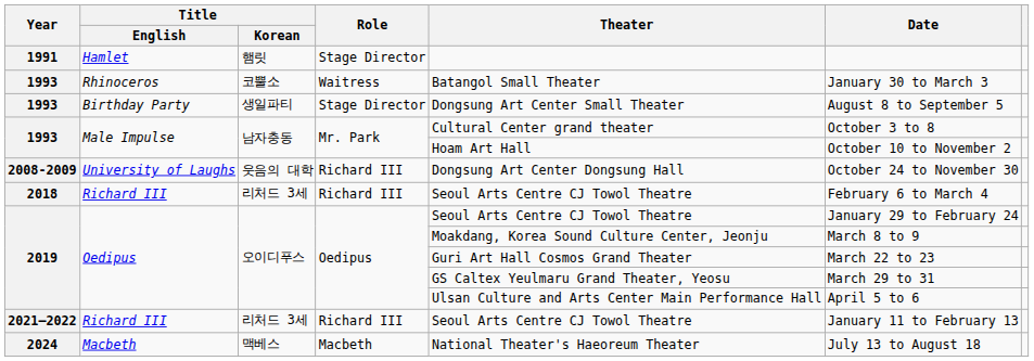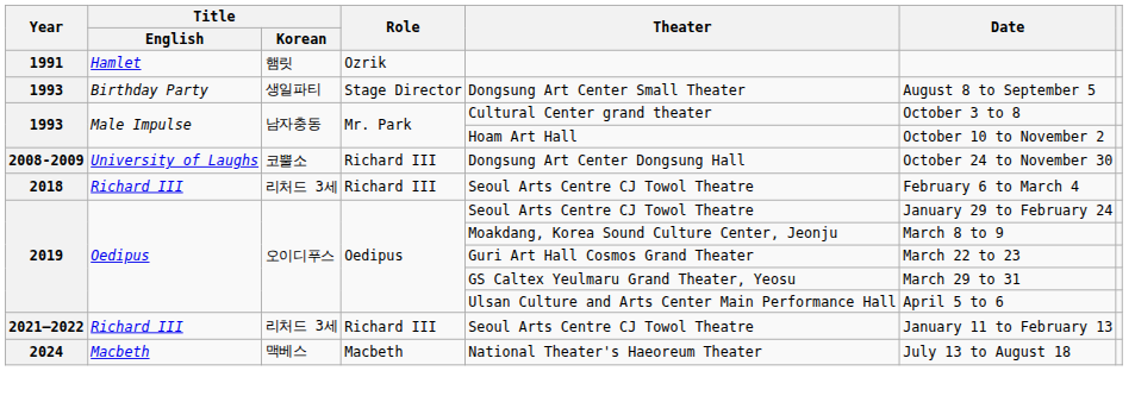Hamlet | Role: Stage Director -> Ozrik
- row: 1993 | Rhinoceros | 코뿔소 | Waitress | Batangol Small Theater | January 30 to March 3
University of Laughs | Title / Korean: 웃음의 대학 -> 코뿔소
